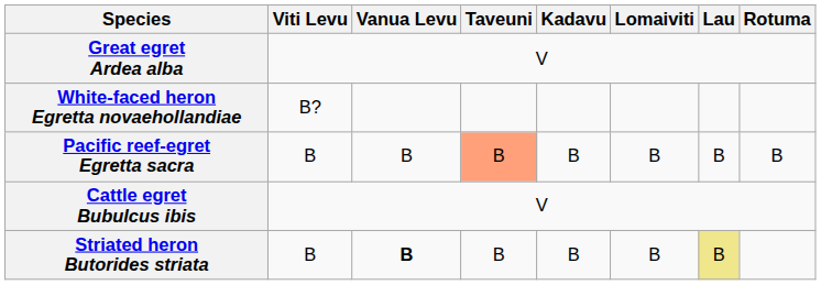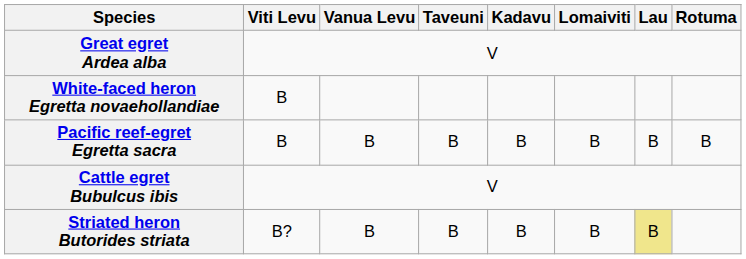White-faced heron Egretta novaehollandiae | Viti Levu: B? -> B
Pacific reef-egret Egretta sacra | Taveuni: lightsalmon background -> no background
Striated heron Butorides striata | Viti Levu: B -> B?
Striated heron Butorides striata | Vanua Levu: bold -> normal
